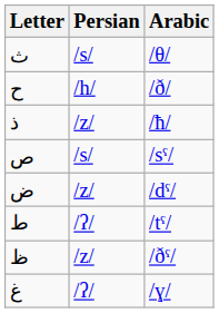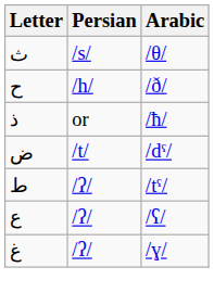ذ | Persian: /z/ -> or
- row: ص | /s/ | /sˤ/
ض | Persian: /z/ -> /t/
- row: ظ | /z/ | /ðˤ/
+ row: ع | /ʔ/ | /ʕ/
